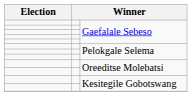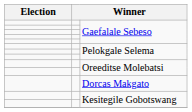+ row: Dorcas Makgato
